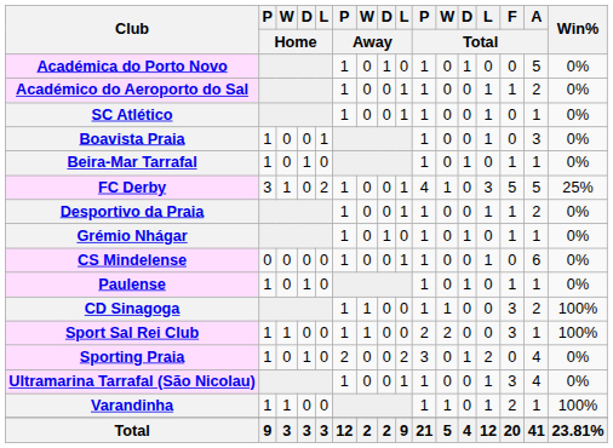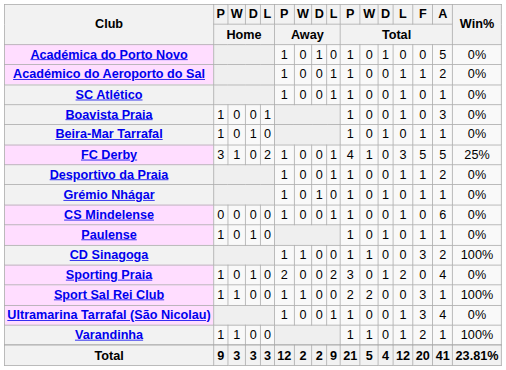rows swapped: Sport Sal Rei Club <-> Sporting Praia
